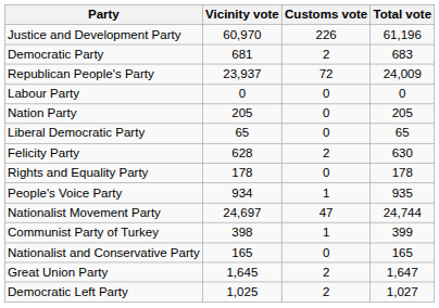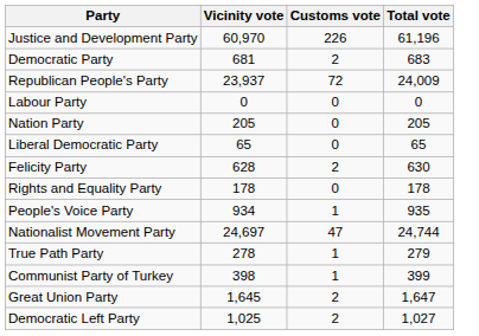+ row: True Path Party | 278 | 1 | 279
- row: Nationalist and Conservative Party | 165 | 0 | 165
